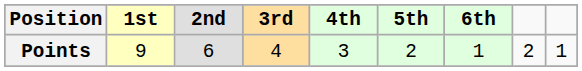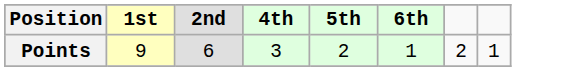- column: 3rd | 4
